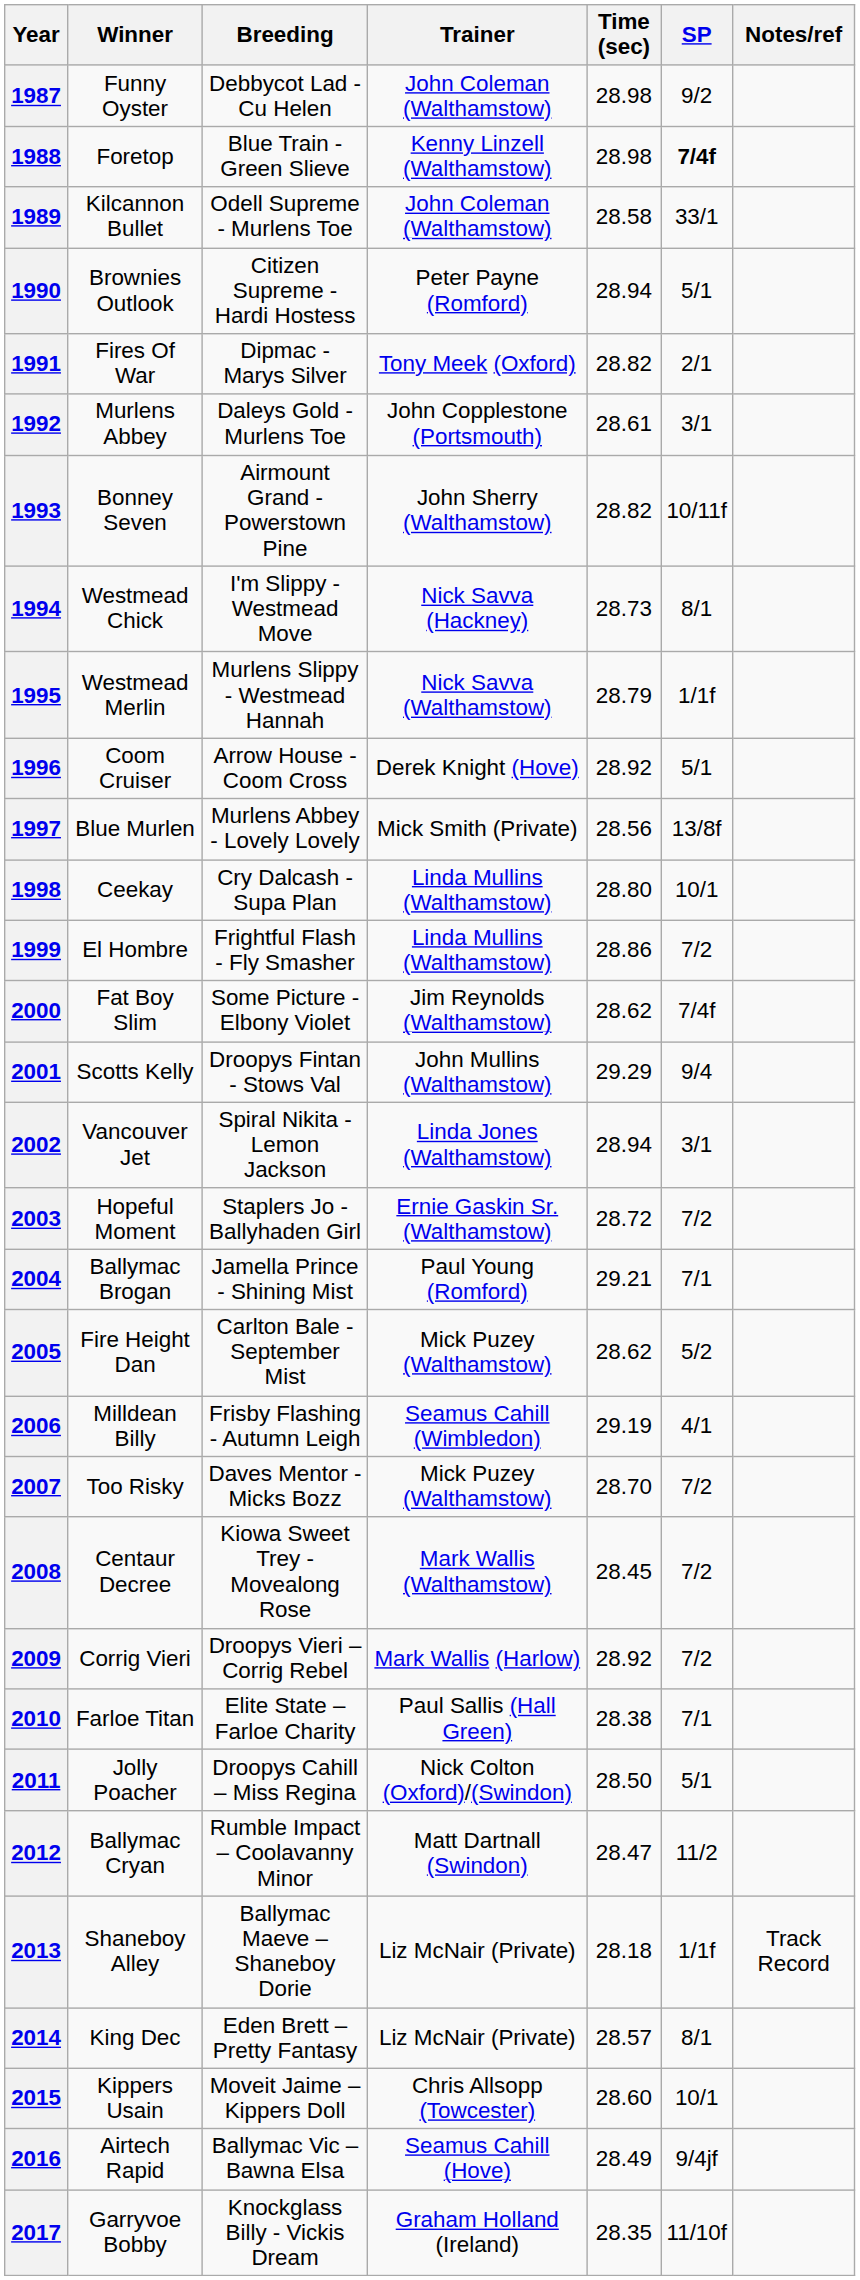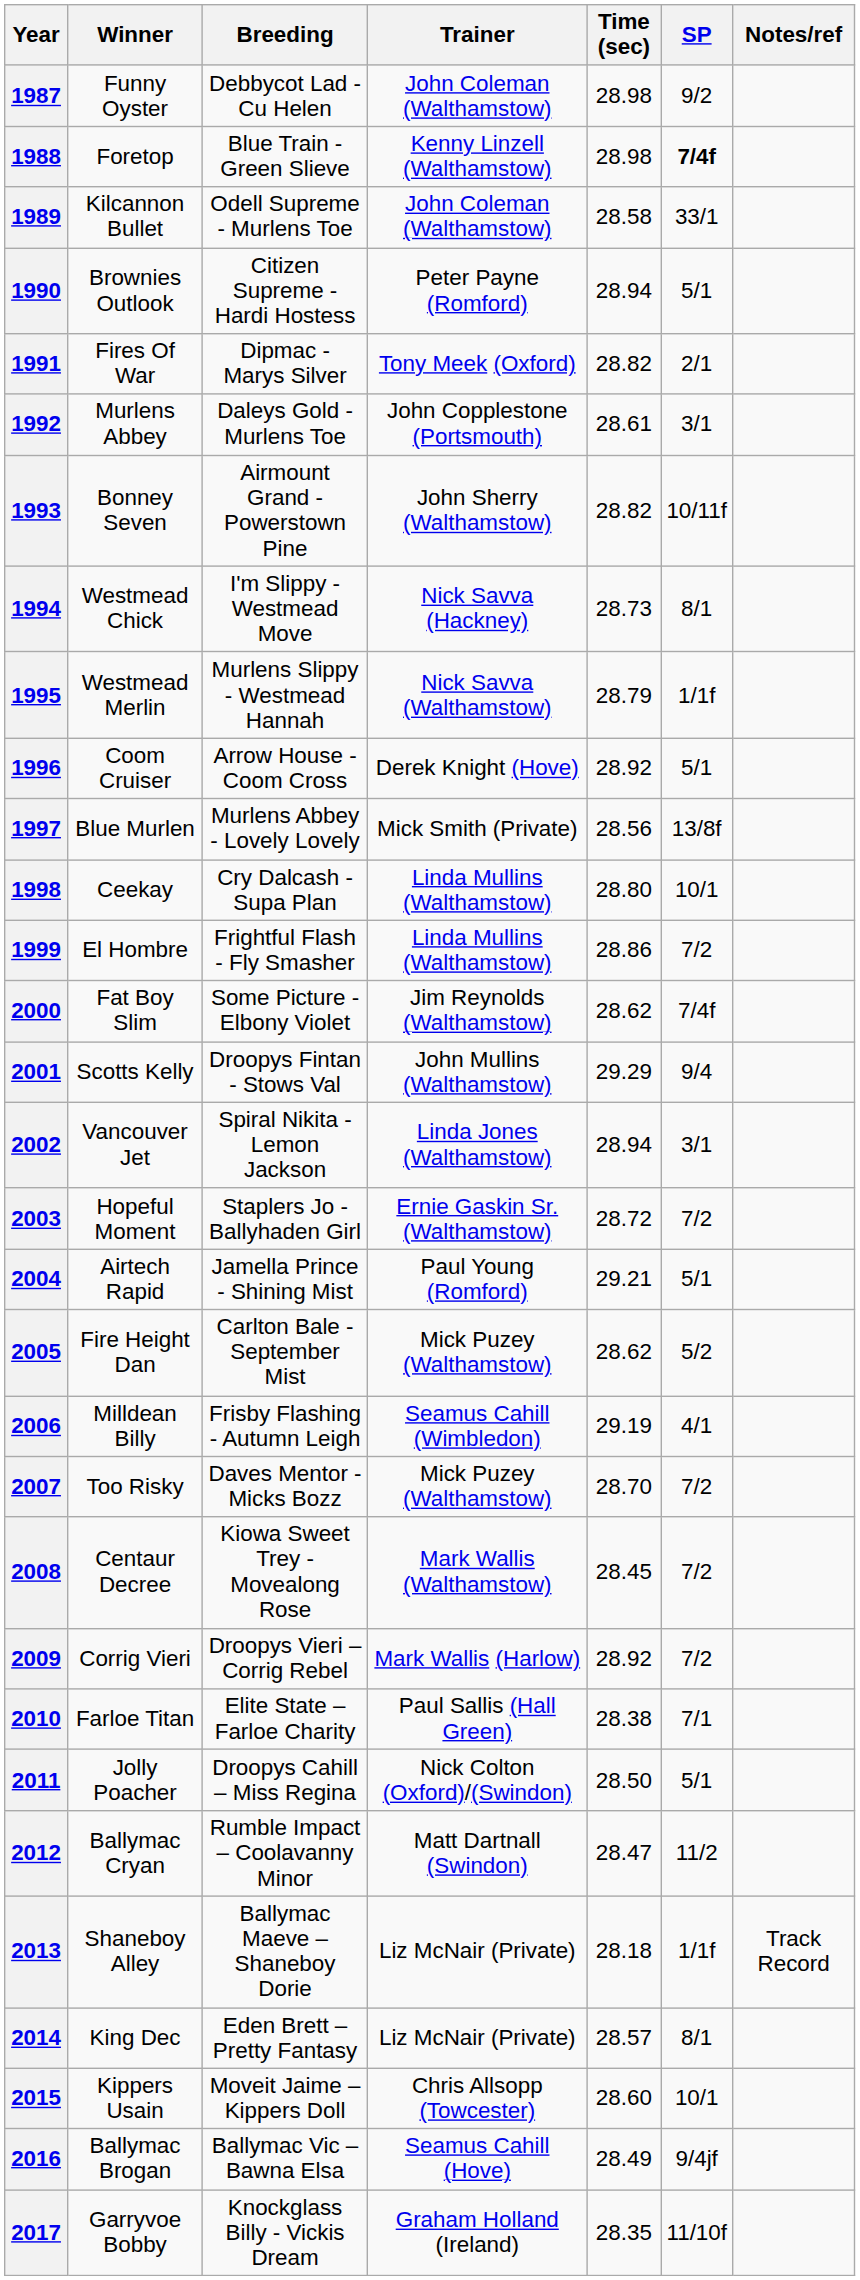2004 | Winner: Ballymac Brogan -> Airtech Rapid
2004 | SP: 7/1 -> 5/1
2016 | Winner: Airtech Rapid -> Ballymac Brogan
